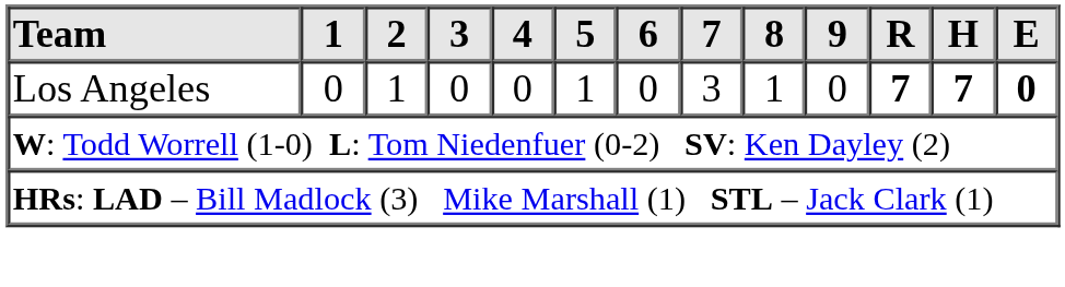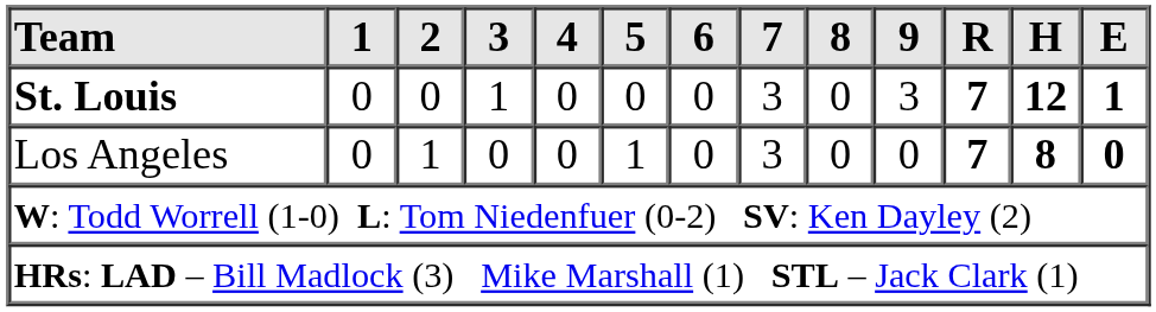+ row: St. Louis | 0 | 0 | 1 | 0 | 0 | 0 | 3 | 0 | 3 | 7 | 12 | 1
Los Angeles | 8: 1 -> 0
Los Angeles | H: 7 -> 8
